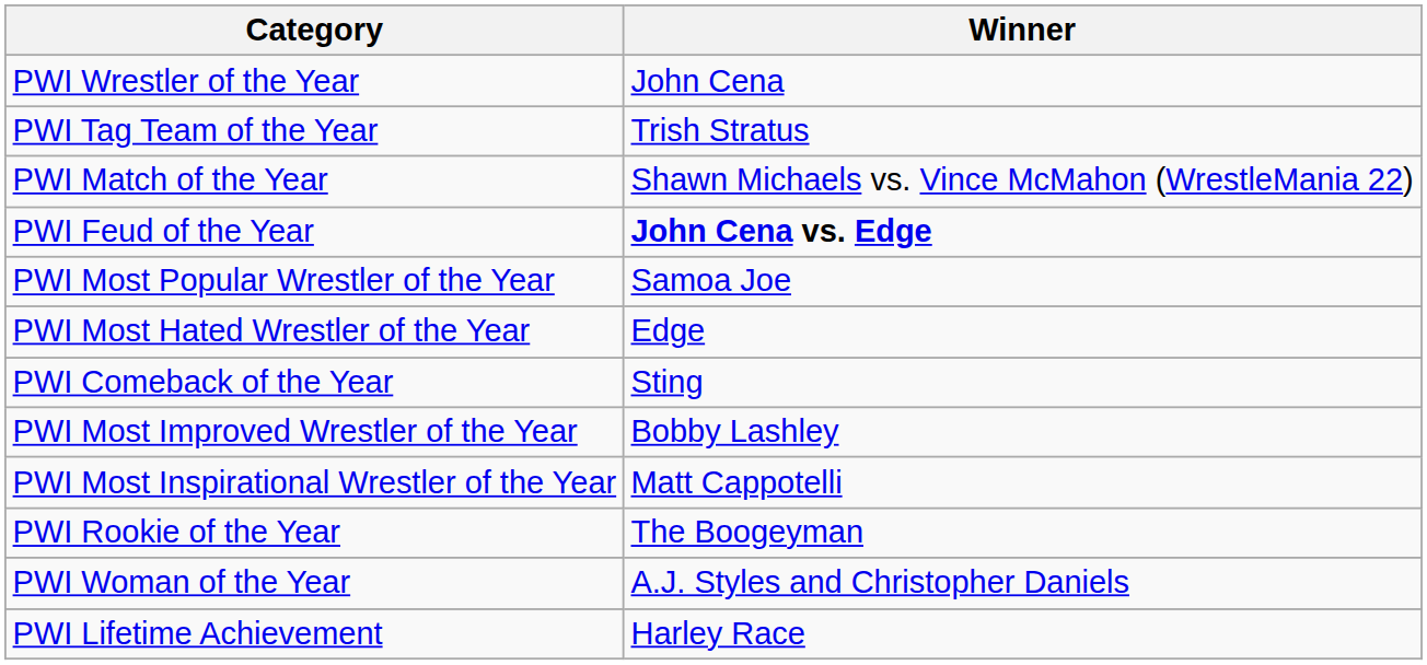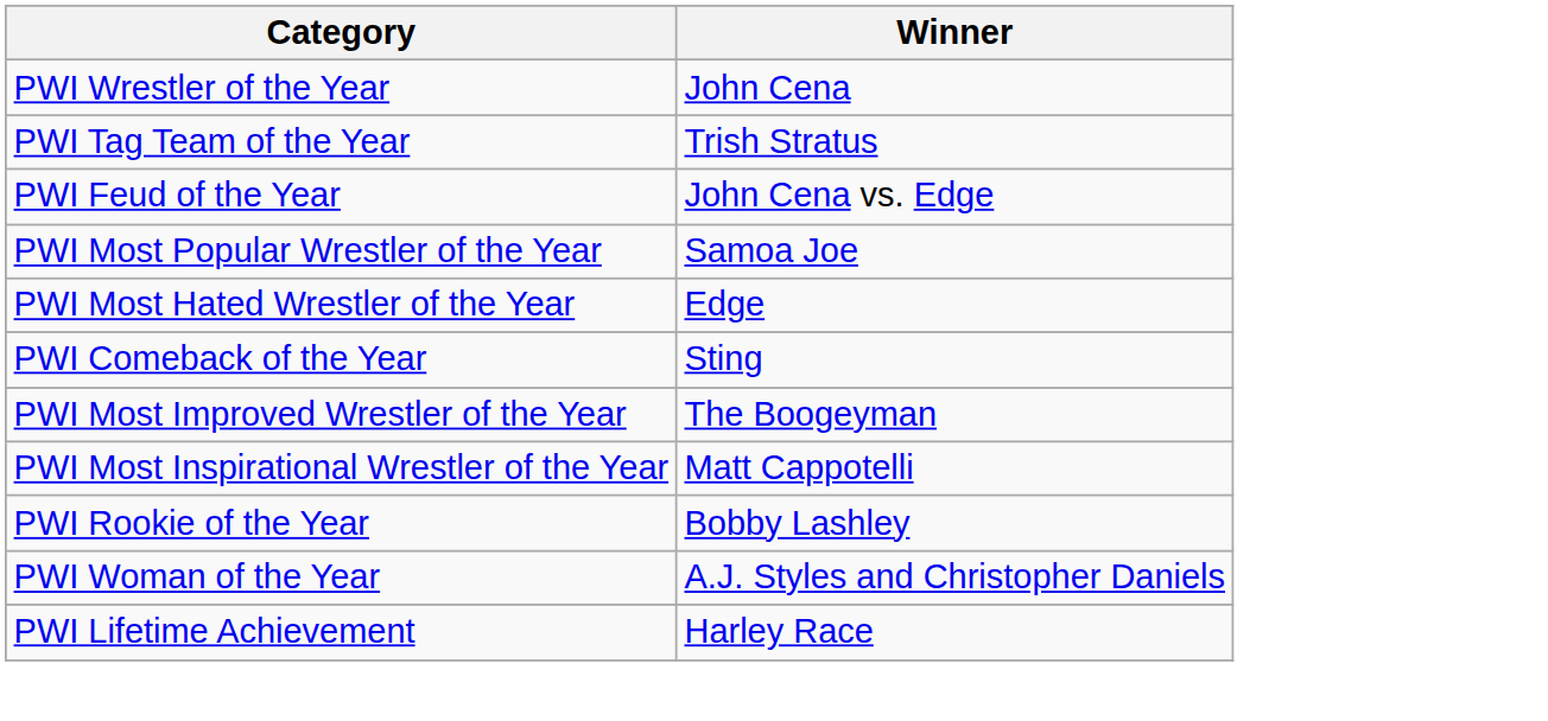- row: PWI Match of the Year | Shawn Michaels vs. Vince McMahon (WrestleMania 22)
PWI Feud of the Year | Winner: bold -> normal
PWI Most Improved Wrestler of the Year | Winner: Bobby Lashley -> The Boogeyman
PWI Rookie of the Year | Winner: The Boogeyman -> Bobby Lashley
